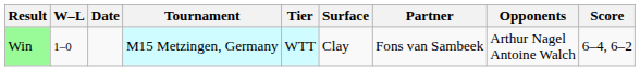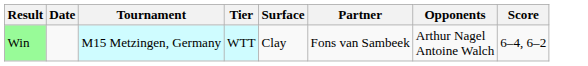- column: W–L | 1–0
